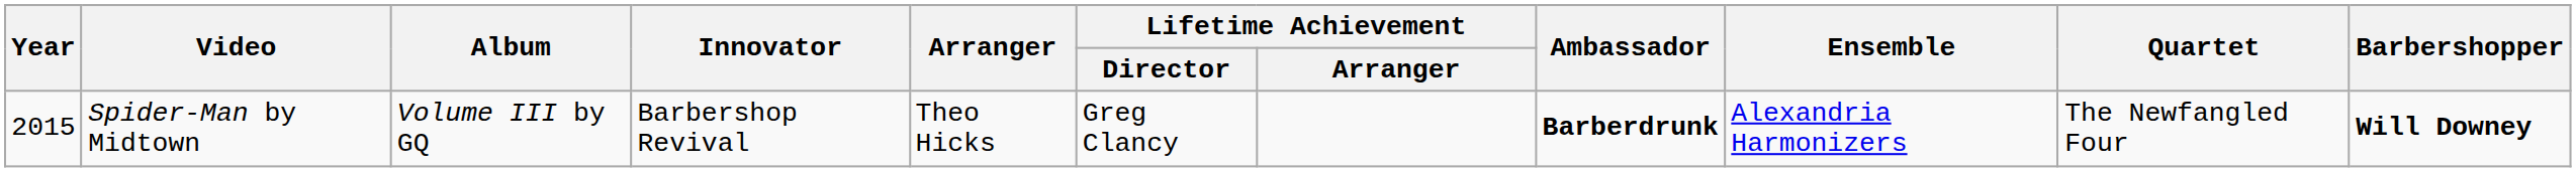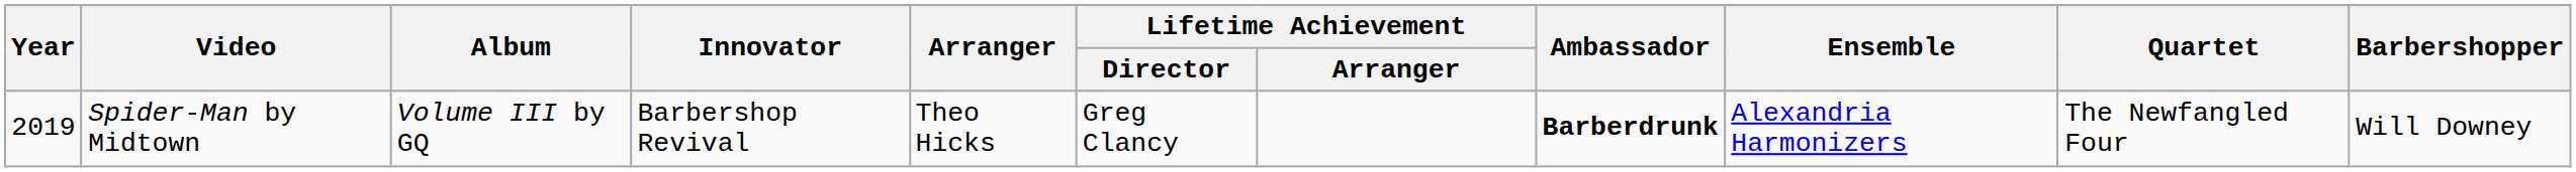Spider-Man by Midtown | Year: 2015 -> 2019
Spider-Man by Midtown | Barbershopper: bold -> normal
